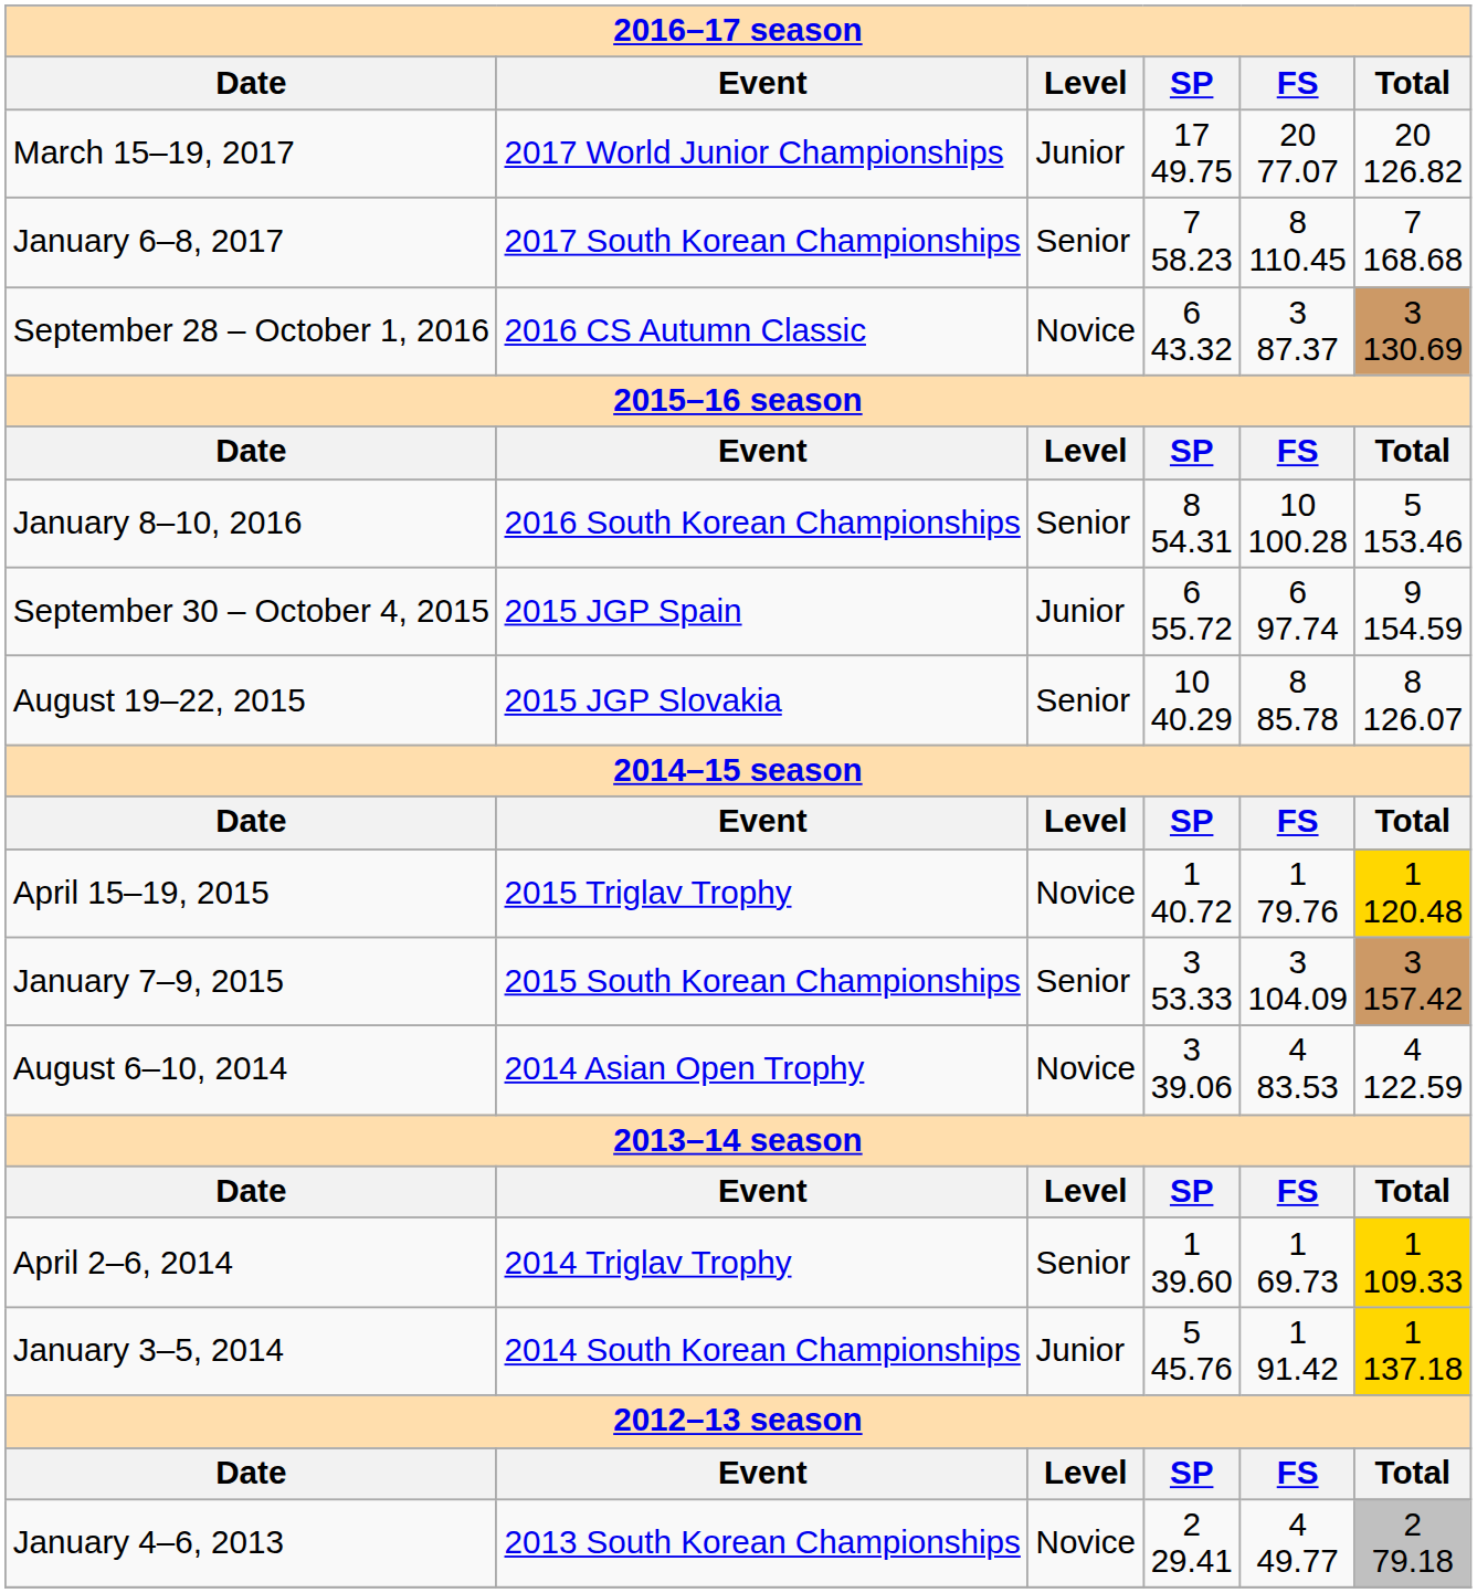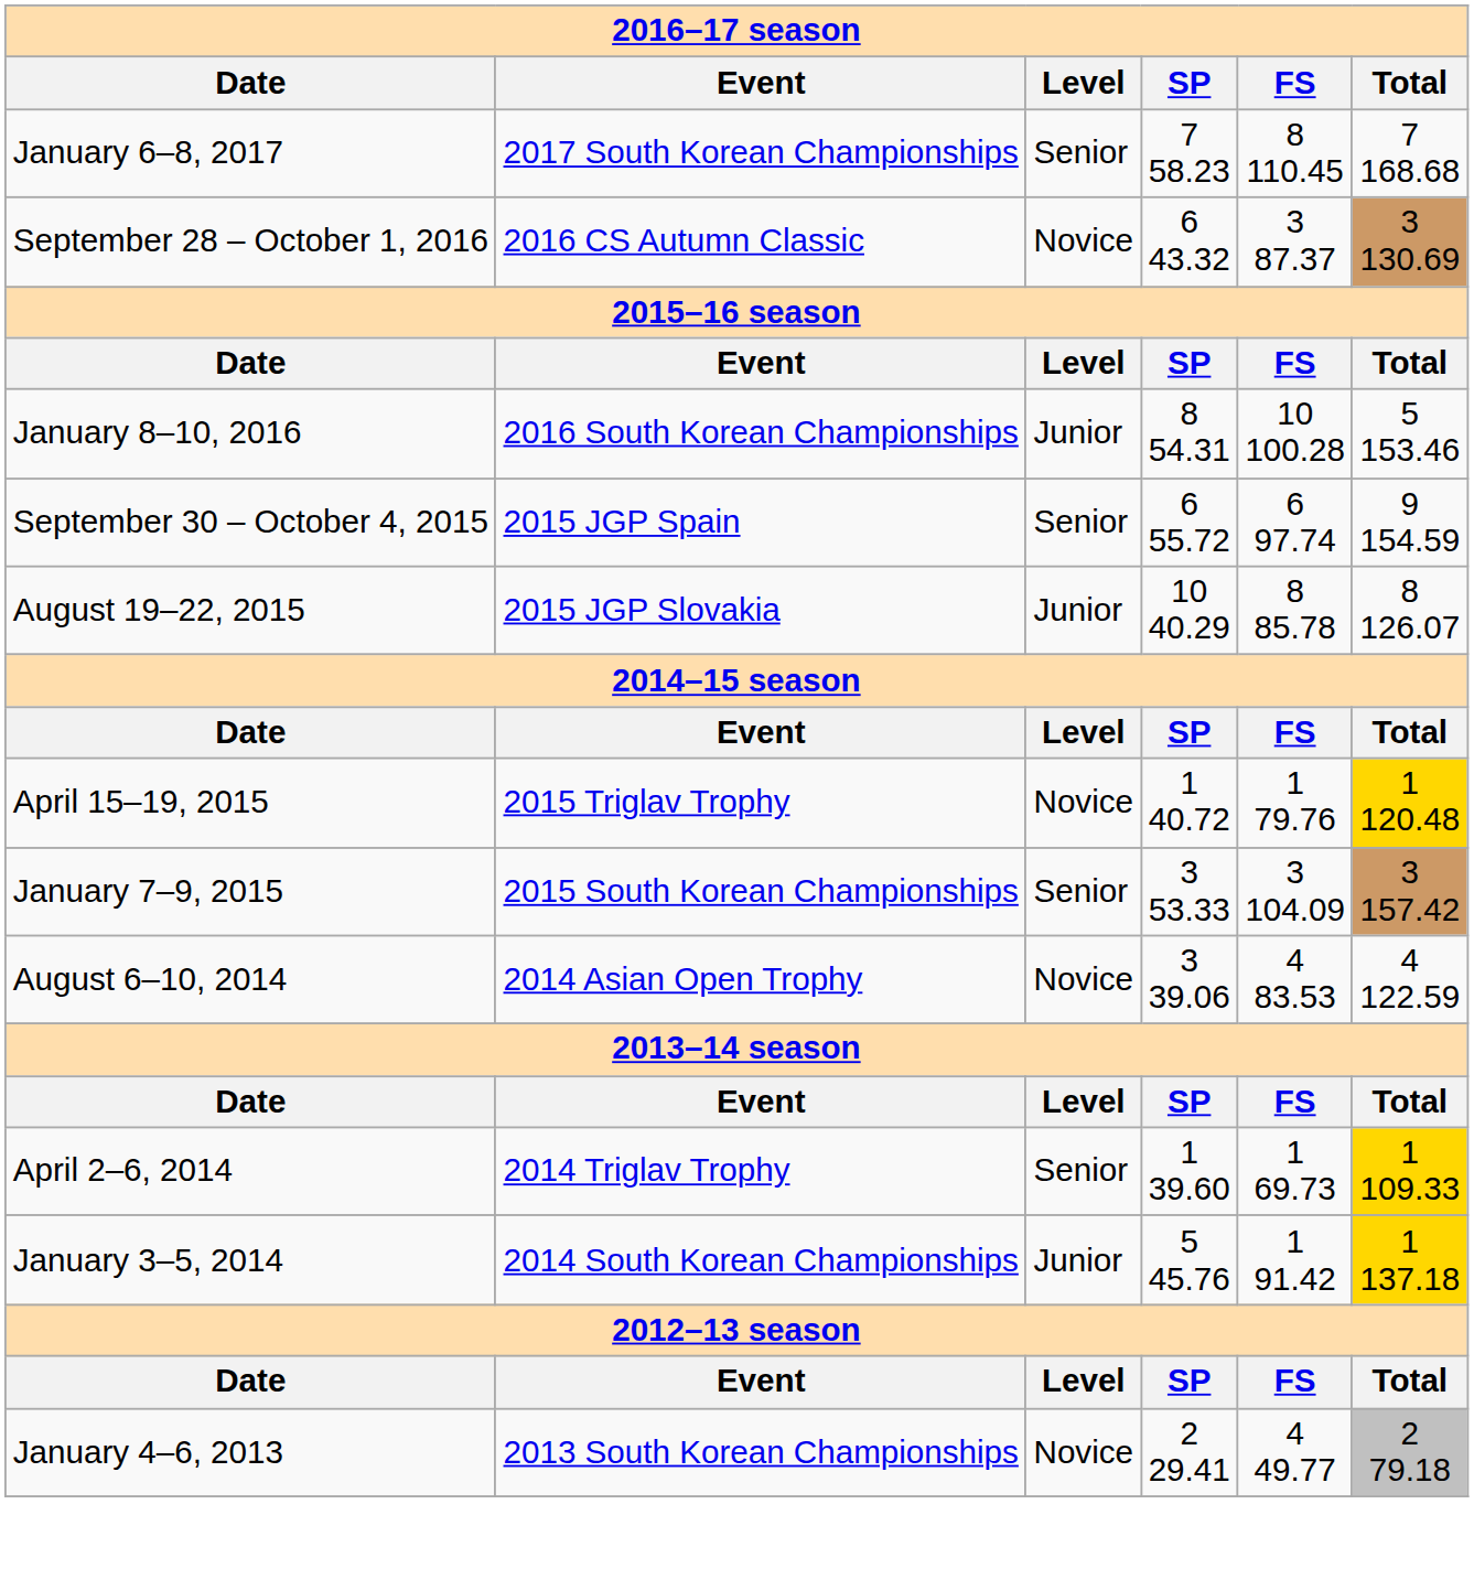- row: March 15–19, 2017 | 2017 World Junior Championships | Junior | 17 49.75 | 20 77.07 | 20 126.82
January 8–10, 2016 | Level: Senior -> Junior
September 30 – October 4, 2015 | Level: Junior -> Senior
August 19–22, 2015 | Level: Senior -> Junior
